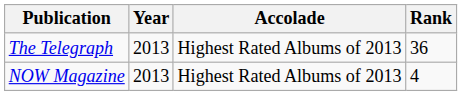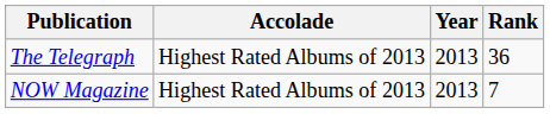columns swapped: Accolade <-> Year
NOW Magazine | Rank: 4 -> 7
